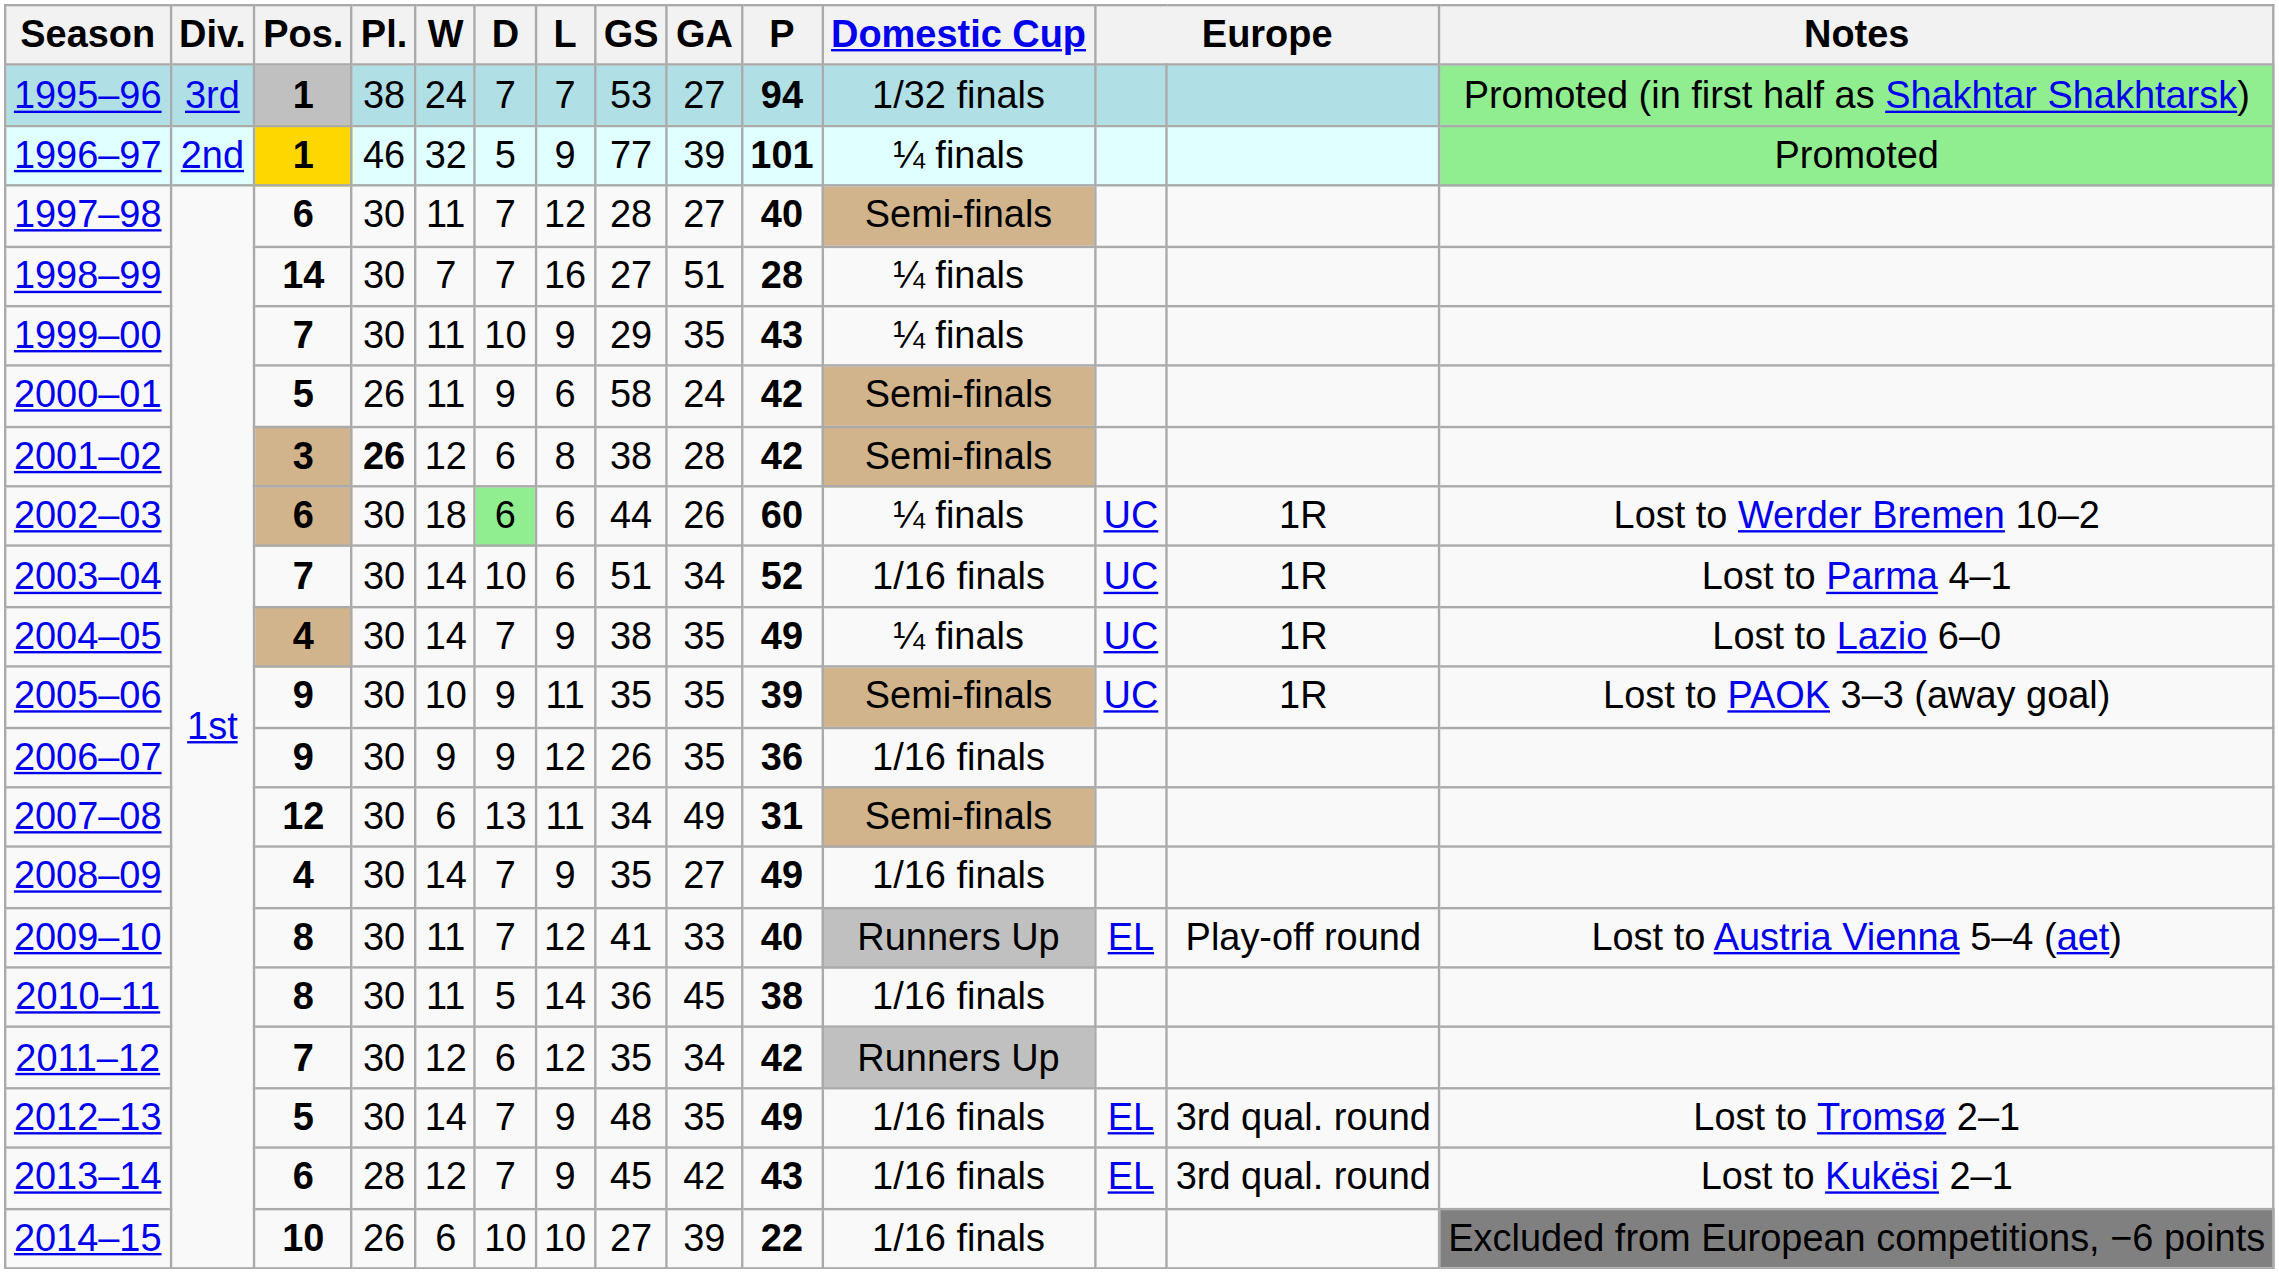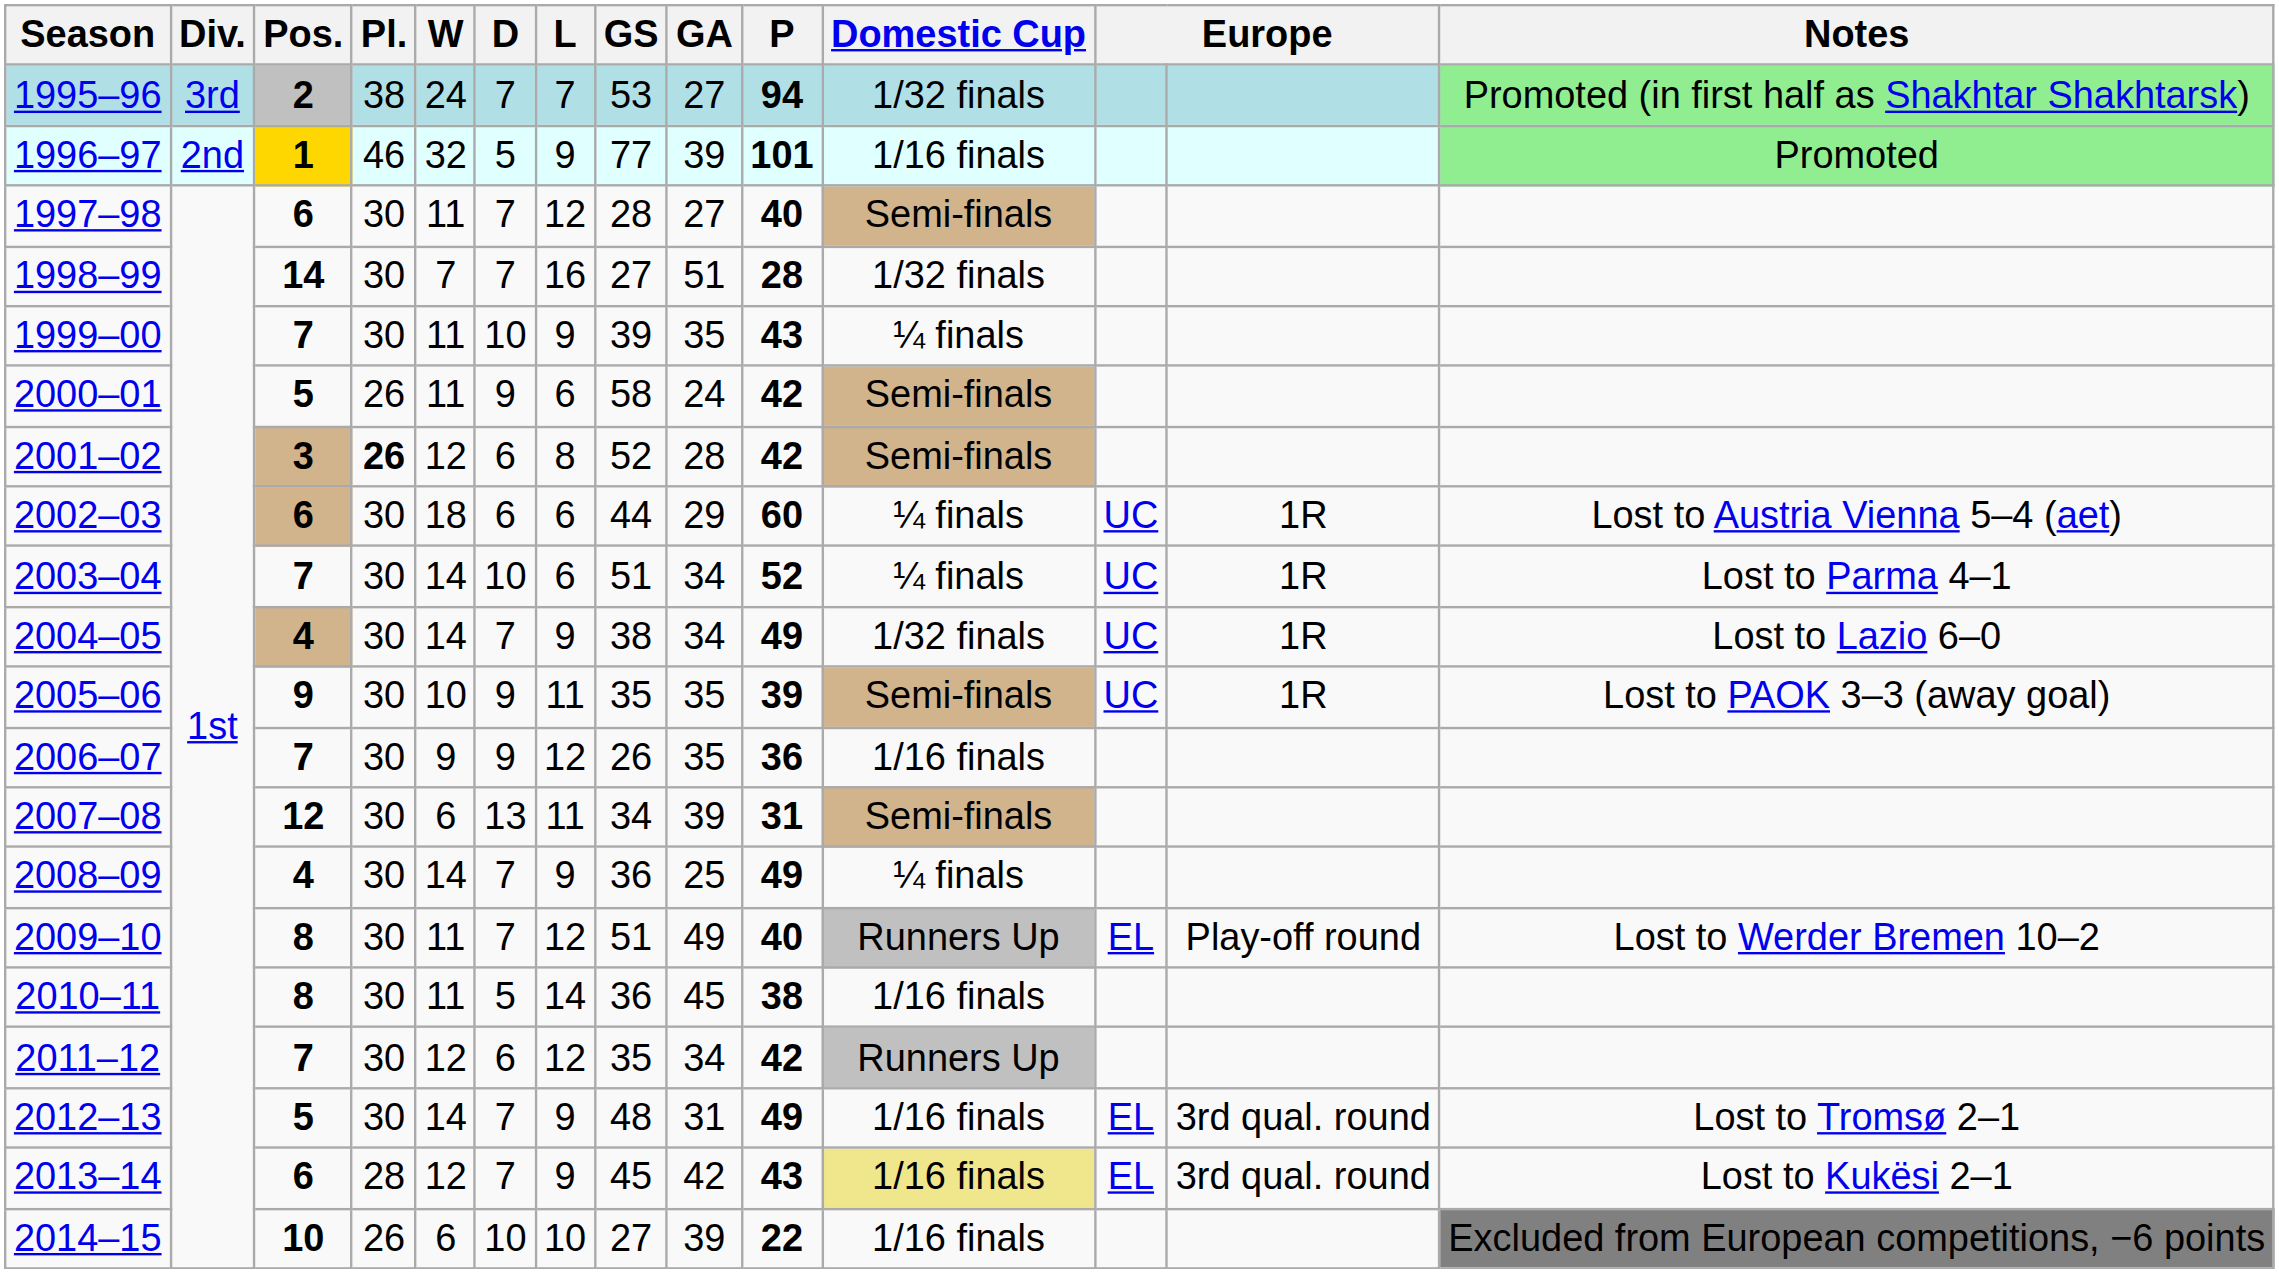1995–96 | Pos.: 1 -> 2
1996–97 | Domestic Cup: ¼ finals -> 1/16 finals
1998–99 | Domestic Cup: ¼ finals -> 1/32 finals
1999–00 | GS: 29 -> 39
2001–02 | GS: 38 -> 52
2002–03 | D: lightgreen background -> no background
2002–03 | GA: 26 -> 29
2002–03 | Notes: Lost to Werder Bremen 10–2 -> Lost to Austria Vienna 5–4 (aet)
2003–04 | Domestic Cup: 1/16 finals -> ¼ finals
2004–05 | GA: 35 -> 34
2004–05 | Domestic Cup: ¼ finals -> 1/32 finals
2006–07 | Pos.: 9 -> 7
2007–08 | GA: 49 -> 39
2008–09 | GS: 35 -> 36
2008–09 | GA: 27 -> 25
2008–09 | Domestic Cup: 1/16 finals -> ¼ finals
2009–10 | GS: 41 -> 51
2009–10 | GA: 33 -> 49
2009–10 | Notes: Lost to Austria Vienna 5–4 (aet) -> Lost to Werder Bremen 10–2
2012–13 | GA: 35 -> 31
2013–14 | Domestic Cup: no background -> khaki background
